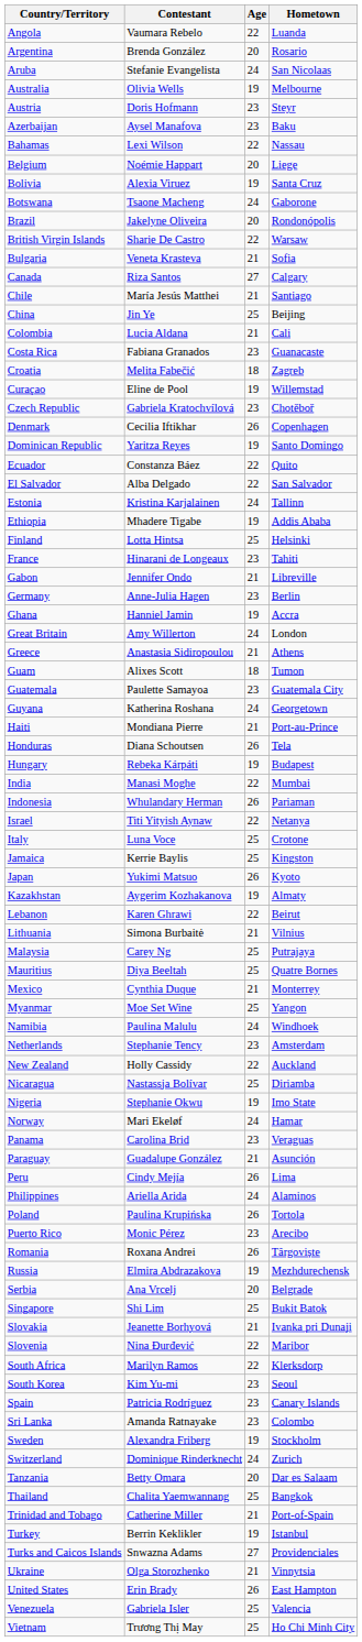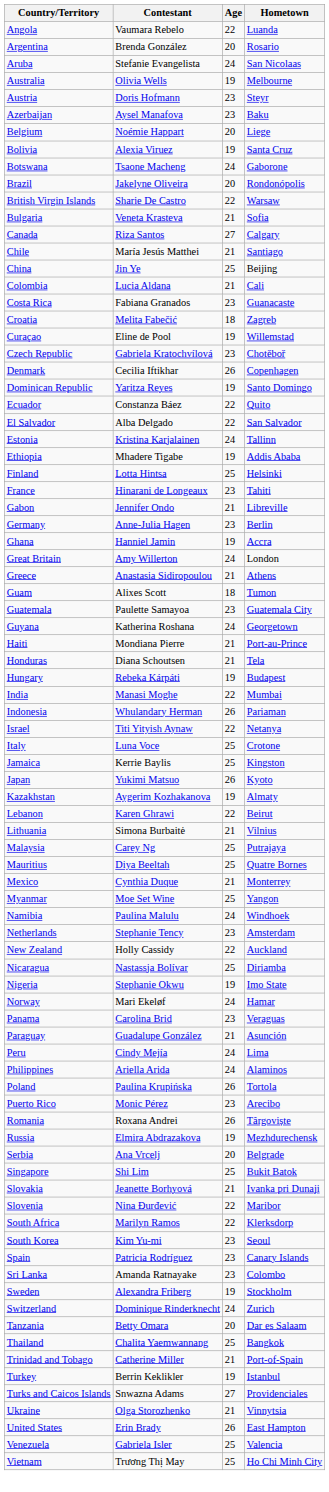- row: Bahamas | Lexi Wilson | 22 | Nassau
Honduras | Age: 26 -> 21
Peru | Age: 26 -> 24
